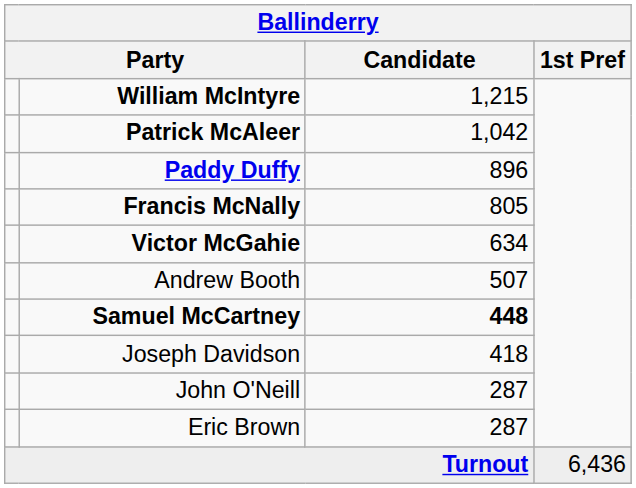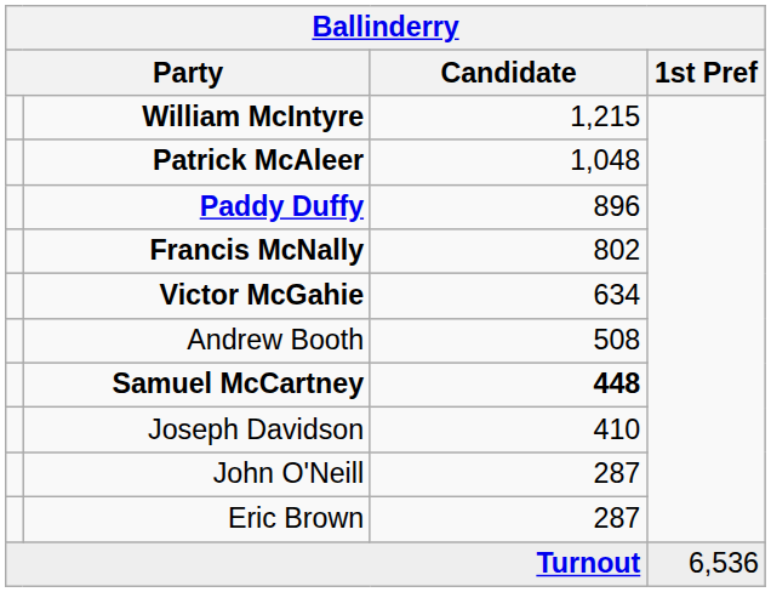Patrick McAleer | Candidate: 1,042 -> 1,048
Francis McNally | Candidate: 805 -> 802
Andrew Booth | Candidate: 507 -> 508
Joseph Davidson | Candidate: 418 -> 410
Turnout | 1st Pref: 6,436 -> 6,536
